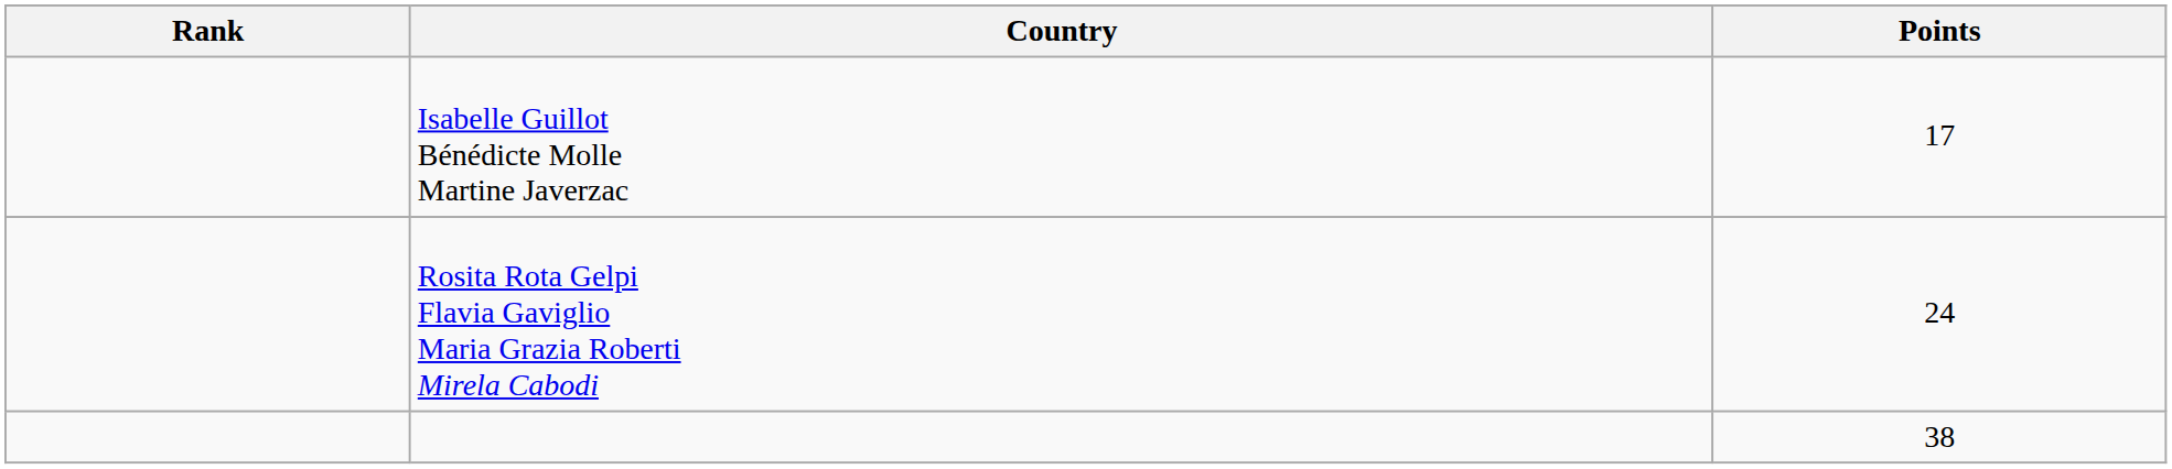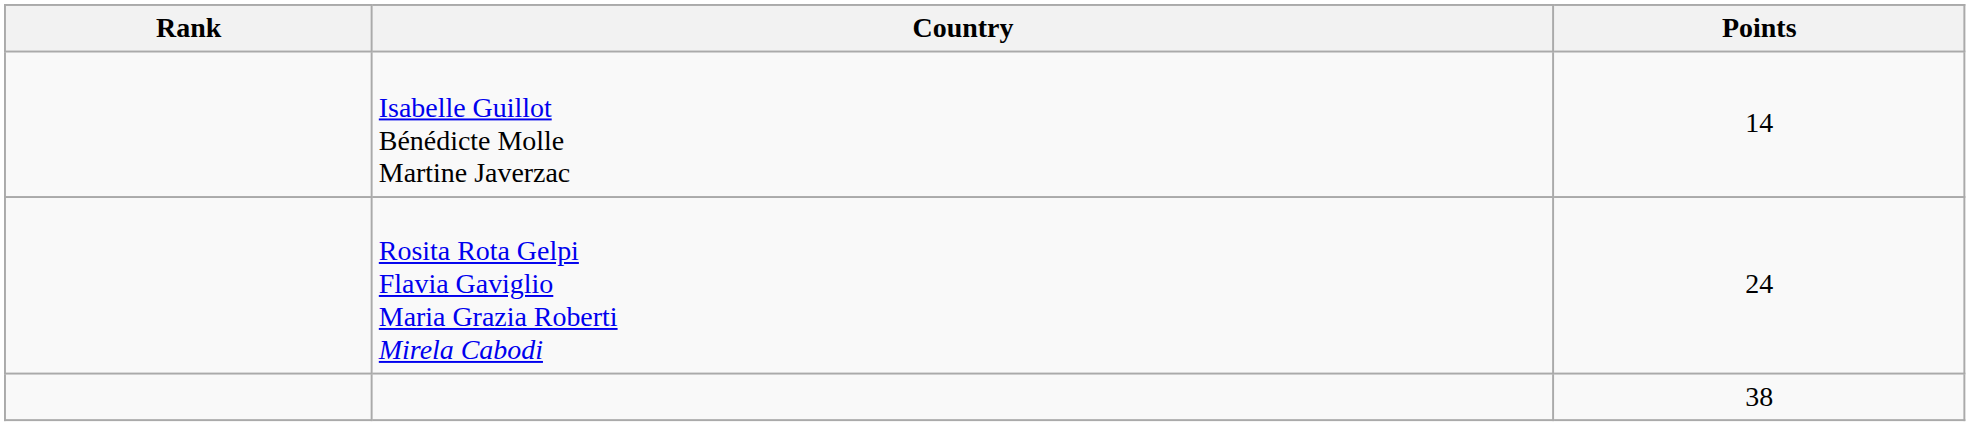Isabelle Guillot Bénédicte Molle Martine Javerzac | Points: 17 -> 14
